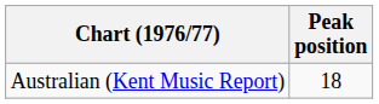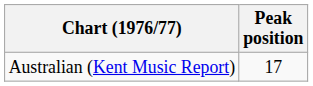Australian (Kent Music Report) | Peak position: 18 -> 17
